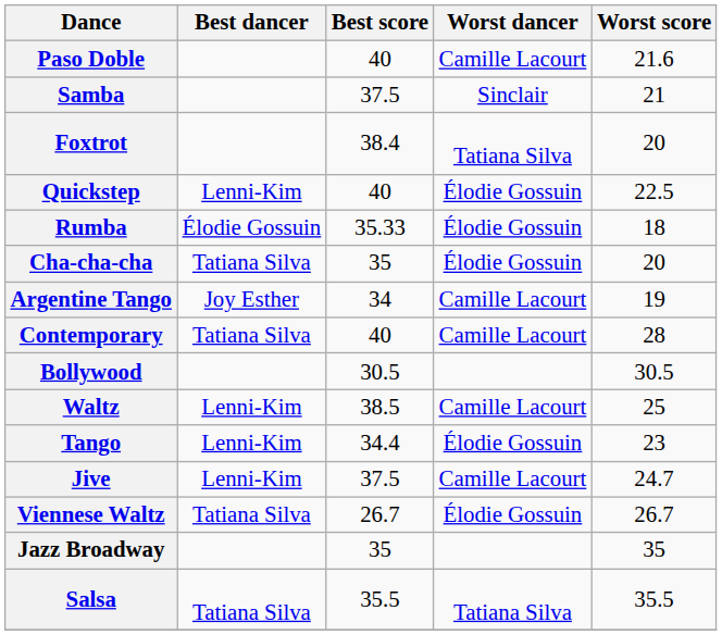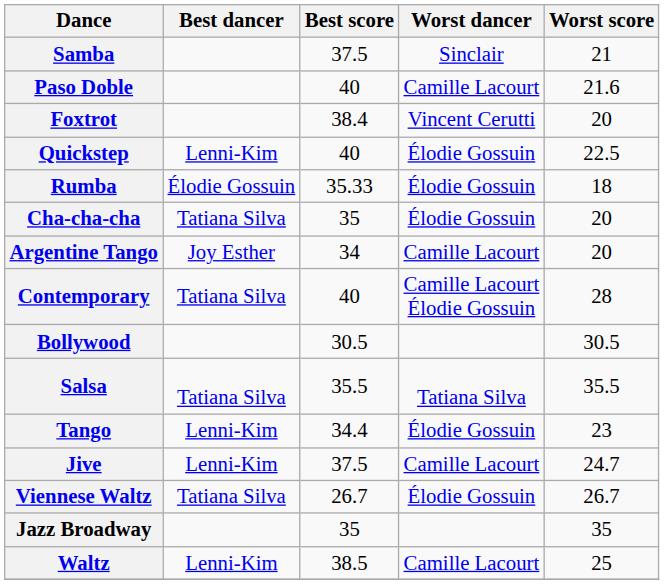rows swapped: Paso Doble <-> Samba
Foxtrot | Worst dancer: Tatiana Silva -> Vincent Cerutti
Argentine Tango | Worst score: 19 -> 20
Contemporary | Worst dancer: Camille Lacourt -> Camille Lacourt Élodie Gossuin
rows swapped: Waltz <-> Salsa
